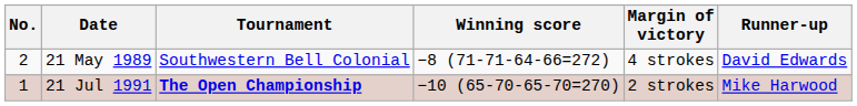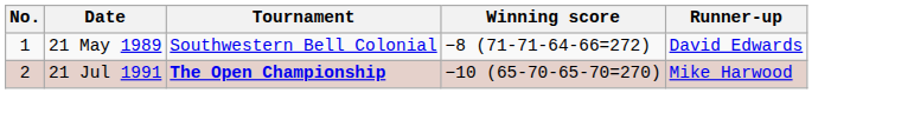- column: Margin of victory | 4 strokes | 2 strokes
21 May 1989 | No.: 2 -> 1
21 Jul 1991 | No.: 1 -> 2
